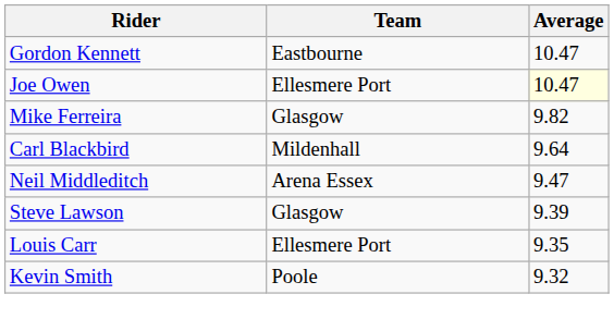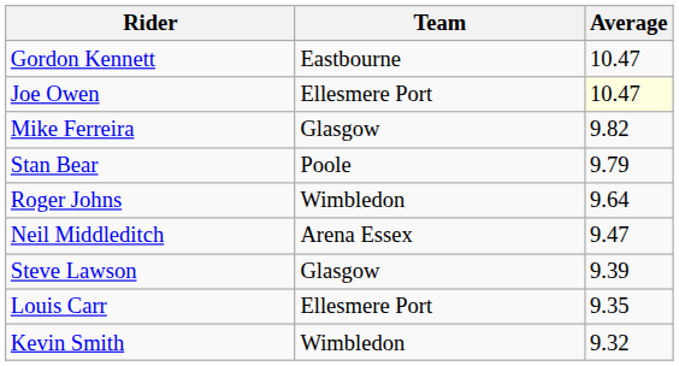+ row: Stan Bear | Poole | 9.79
- row: Carl Blackbird | Mildenhall | 9.64
+ row: Roger Johns | Wimbledon | 9.64
Kevin Smith | Team: Poole -> Wimbledon
